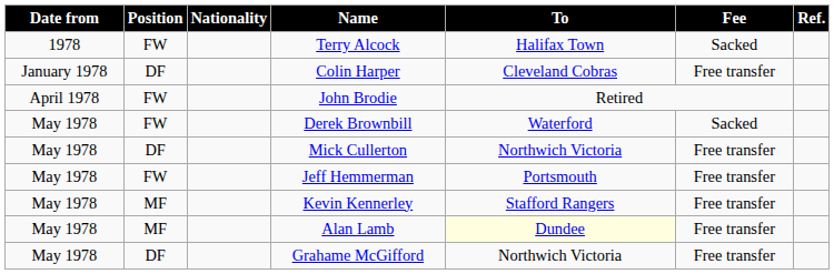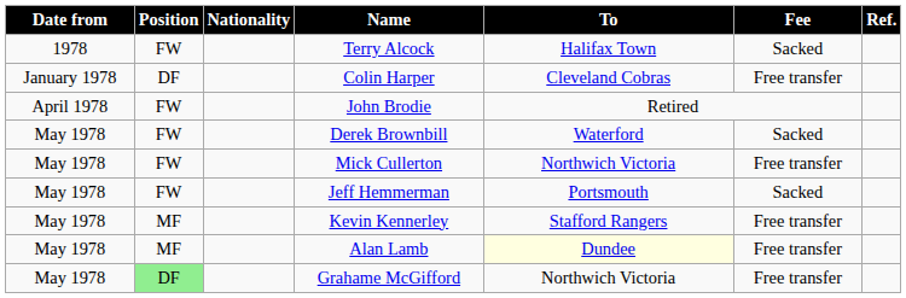Mick Cullerton | Position: DF -> FW
Jeff Hemmerman | Fee: Free transfer -> Sacked
Grahame McGifford | Position: no background -> lightgreen background
